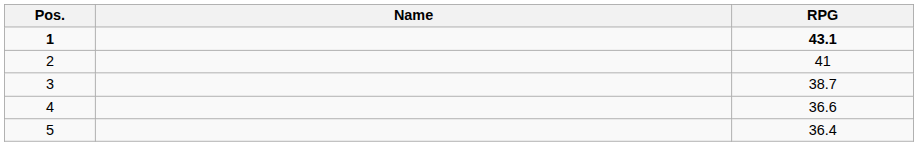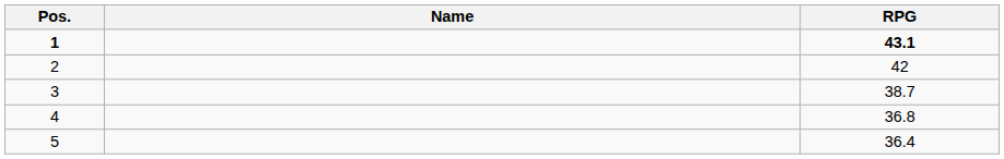2 | RPG: 41 -> 42
4 | RPG: 36.6 -> 36.8
